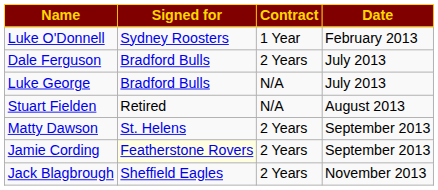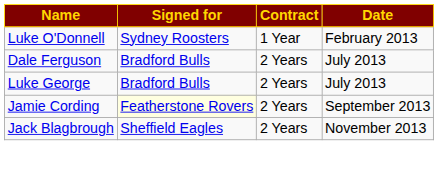Luke George | Contract: N/A -> 2 Years
- row: Stuart Fielden | Retired | N/A | August 2013
- row: Matty Dawson | St. Helens | 2 Years | September 2013
